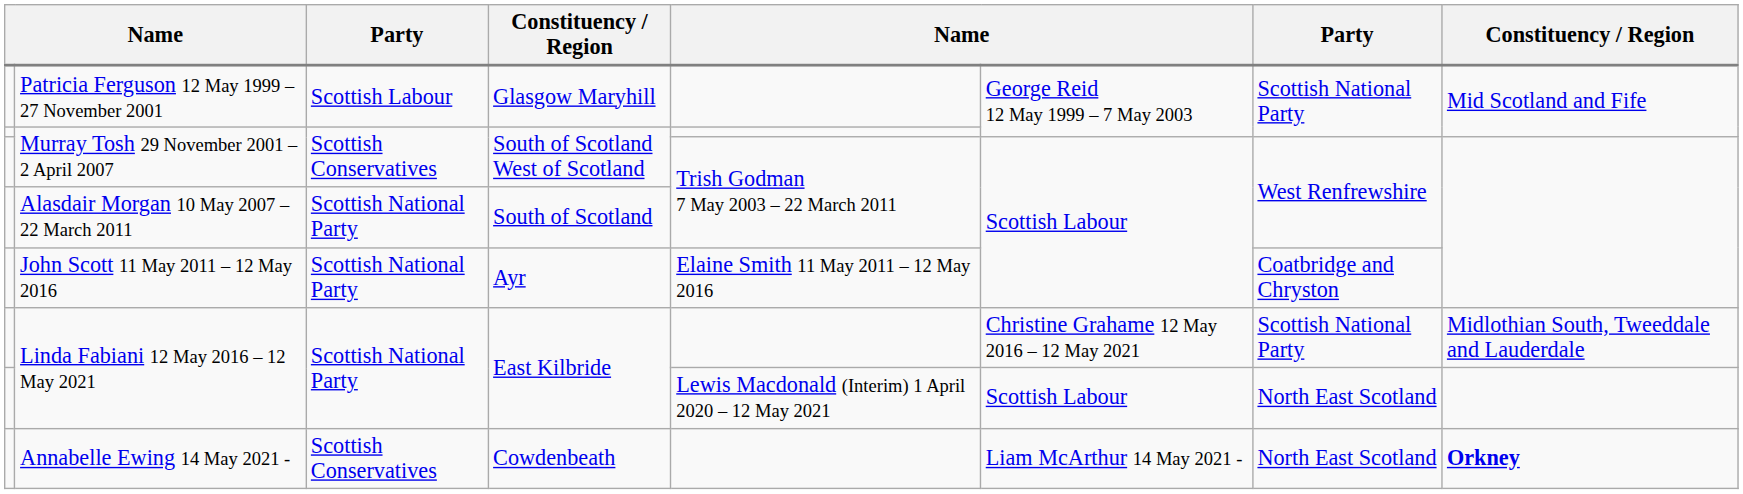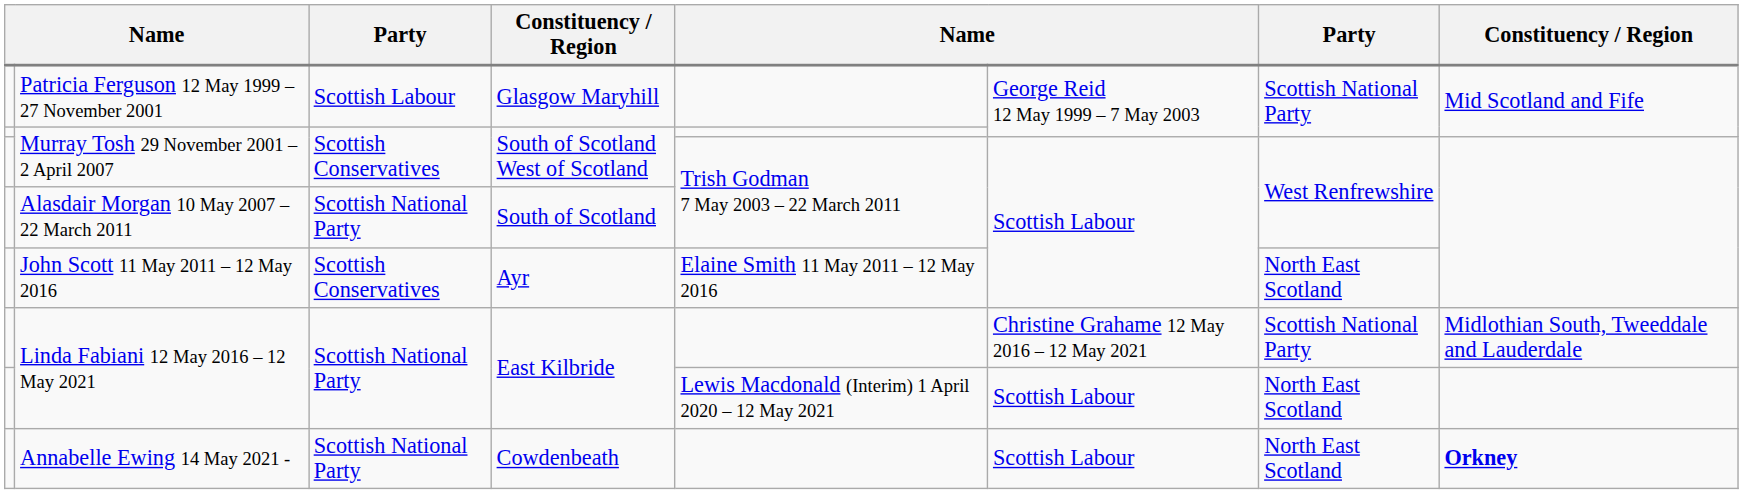John Scott 11 May 2011 – 12 May 2016 | column 3: Scottish National Party -> Scottish Conservatives
John Scott 11 May 2011 – 12 May 2016 | column 7: Coatbridge and Chryston -> North East Scotland
Annabelle Ewing 14 May 2021 - | column 3: Scottish Conservatives -> Scottish National Party
Annabelle Ewing 14 May 2021 - | column 6: Liam McArthur 14 May 2021 - -> Scottish Labour
